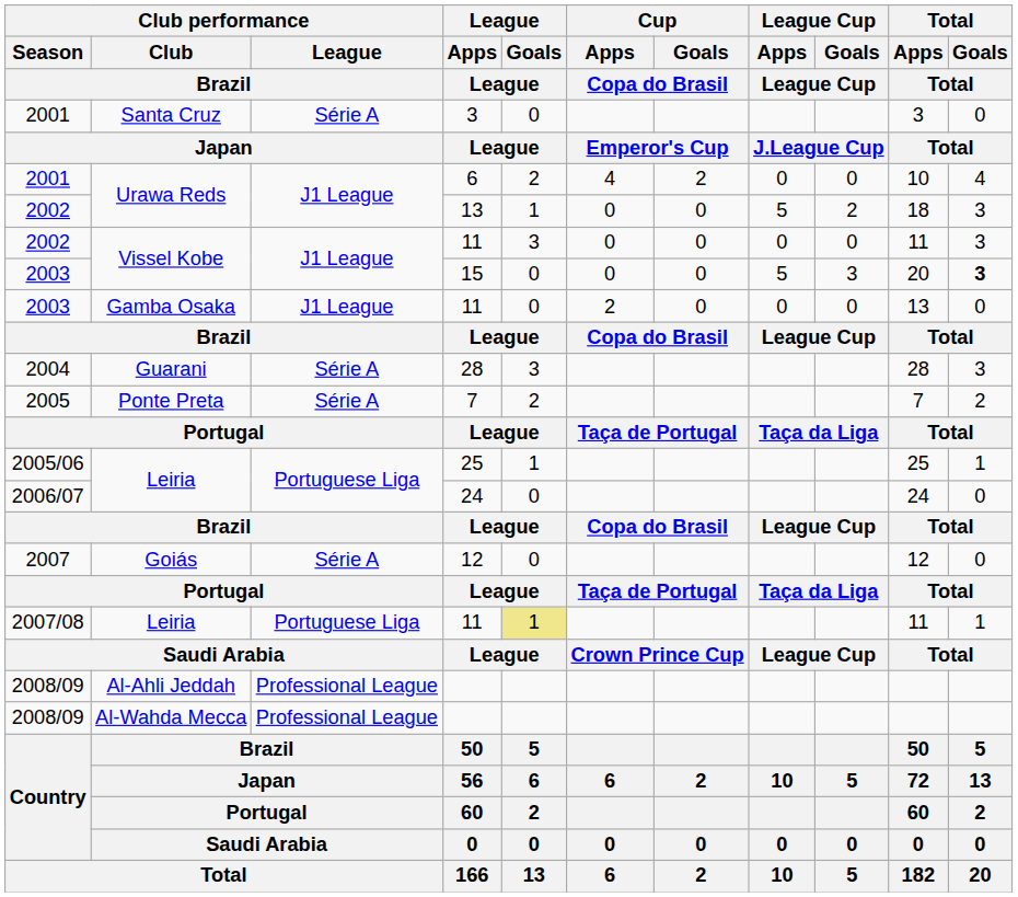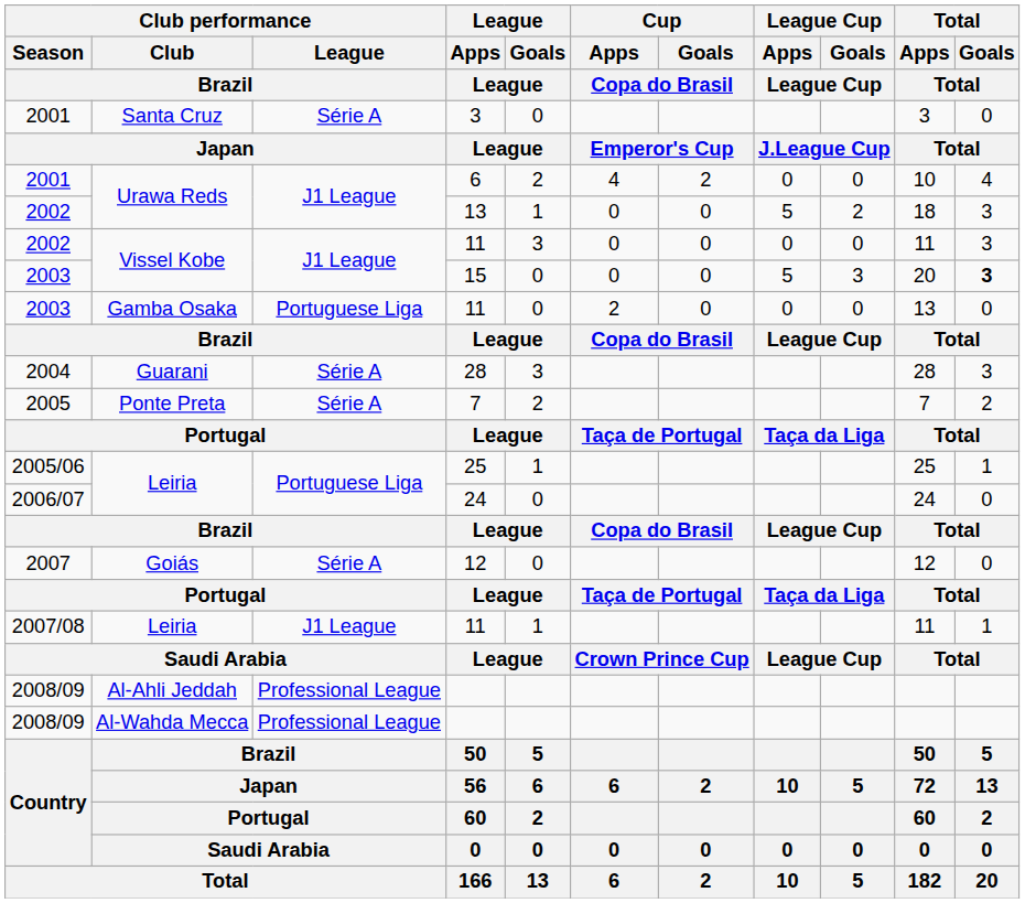Gamba Osaka / 11 | Club performance / League / Brazil: J1 League -> Portuguese Liga
Leiria / 11 | Club performance / League / Brazil: Portuguese Liga -> J1 League
Leiria / 11 | League / Goals / League: khaki background -> no background
